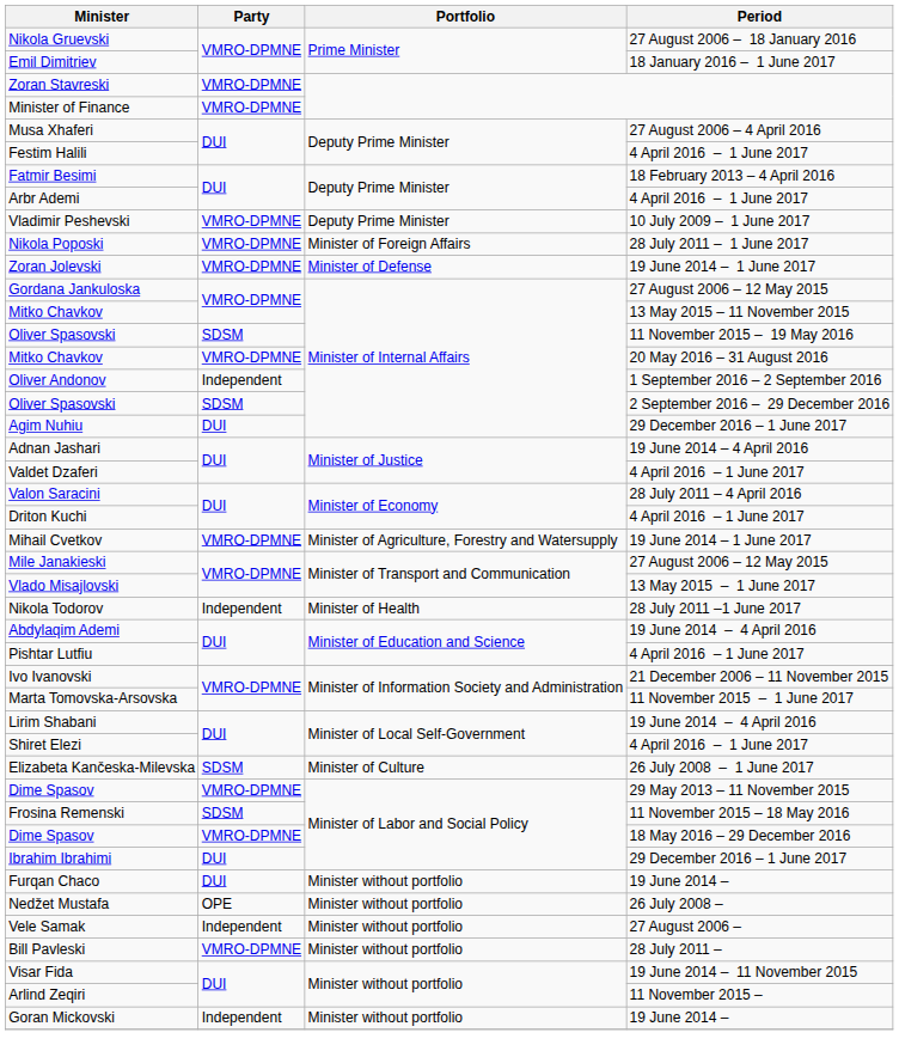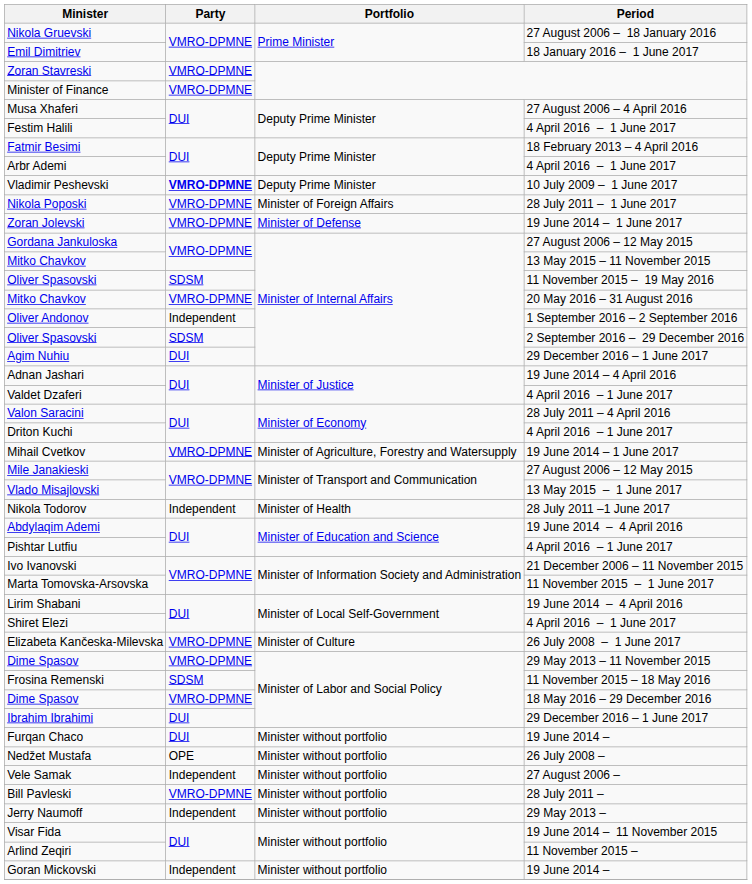Vladimir Peshevski | Party: normal -> bold
Elizabeta Kančeska-Milevska | Party: SDSM -> VMRO-DPMNE
+ row: Jerry Naumoff | Independent | Minister without portfolio | 29 May 2013 –
